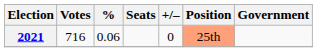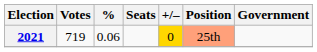2021 | Votes: 716 -> 719
2021 | +/–: no background -> gold background
